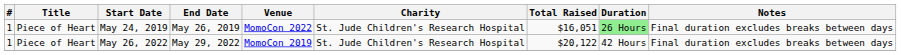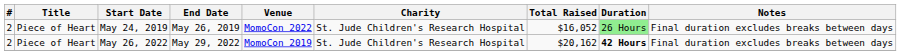May 24, 2019 | #: 1 -> 2
May 24, 2019 | Total Raised: $16,051 -> $16,052
May 26, 2022 | #: 1 -> 2
May 26, 2022 | Total Raised: $20,122 -> $20,162
May 26, 2022 | Duration: normal -> bold
